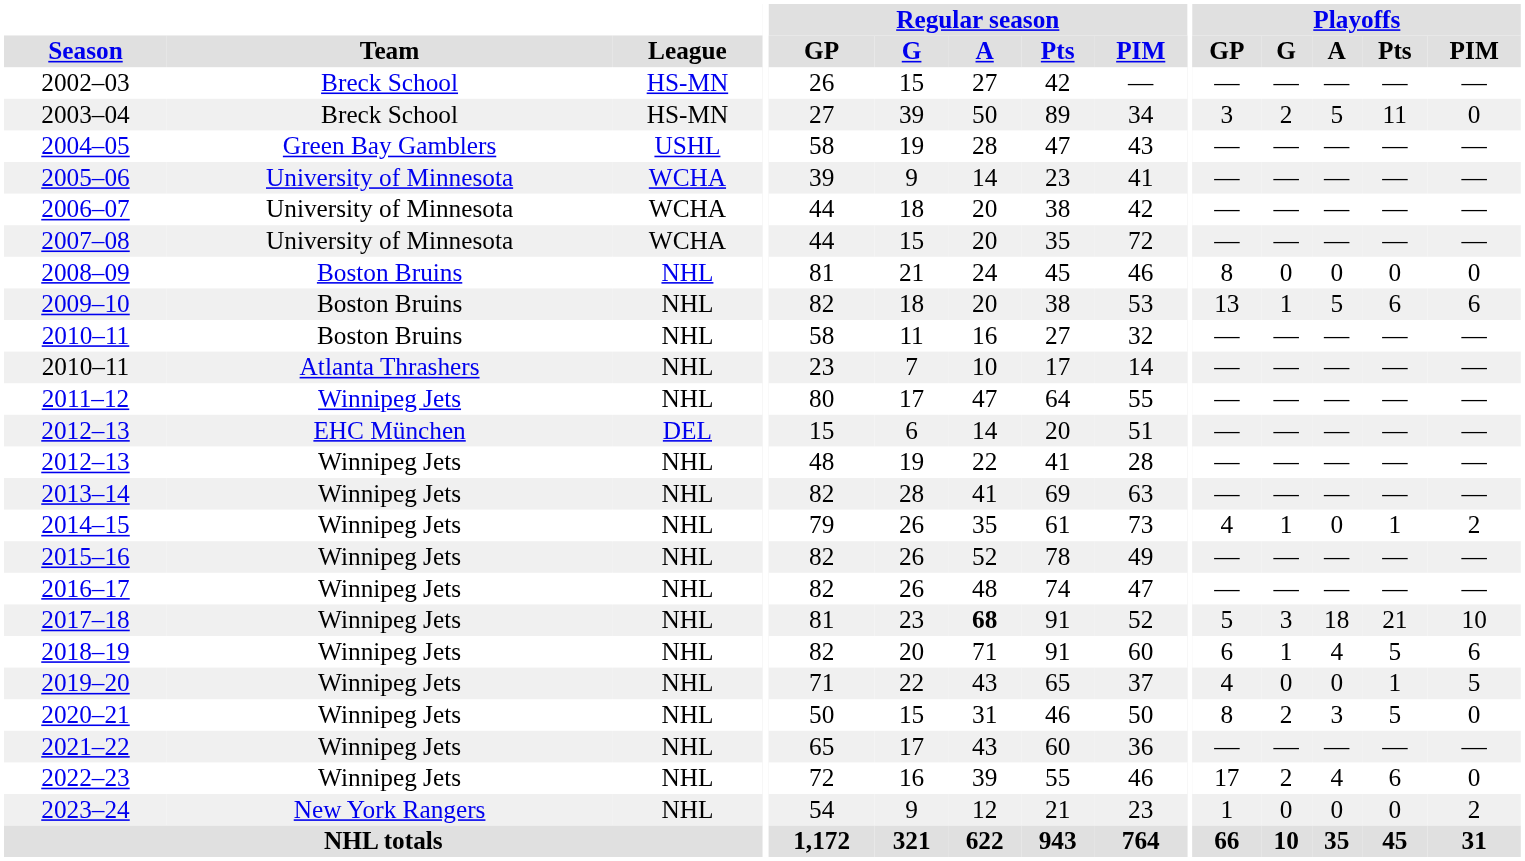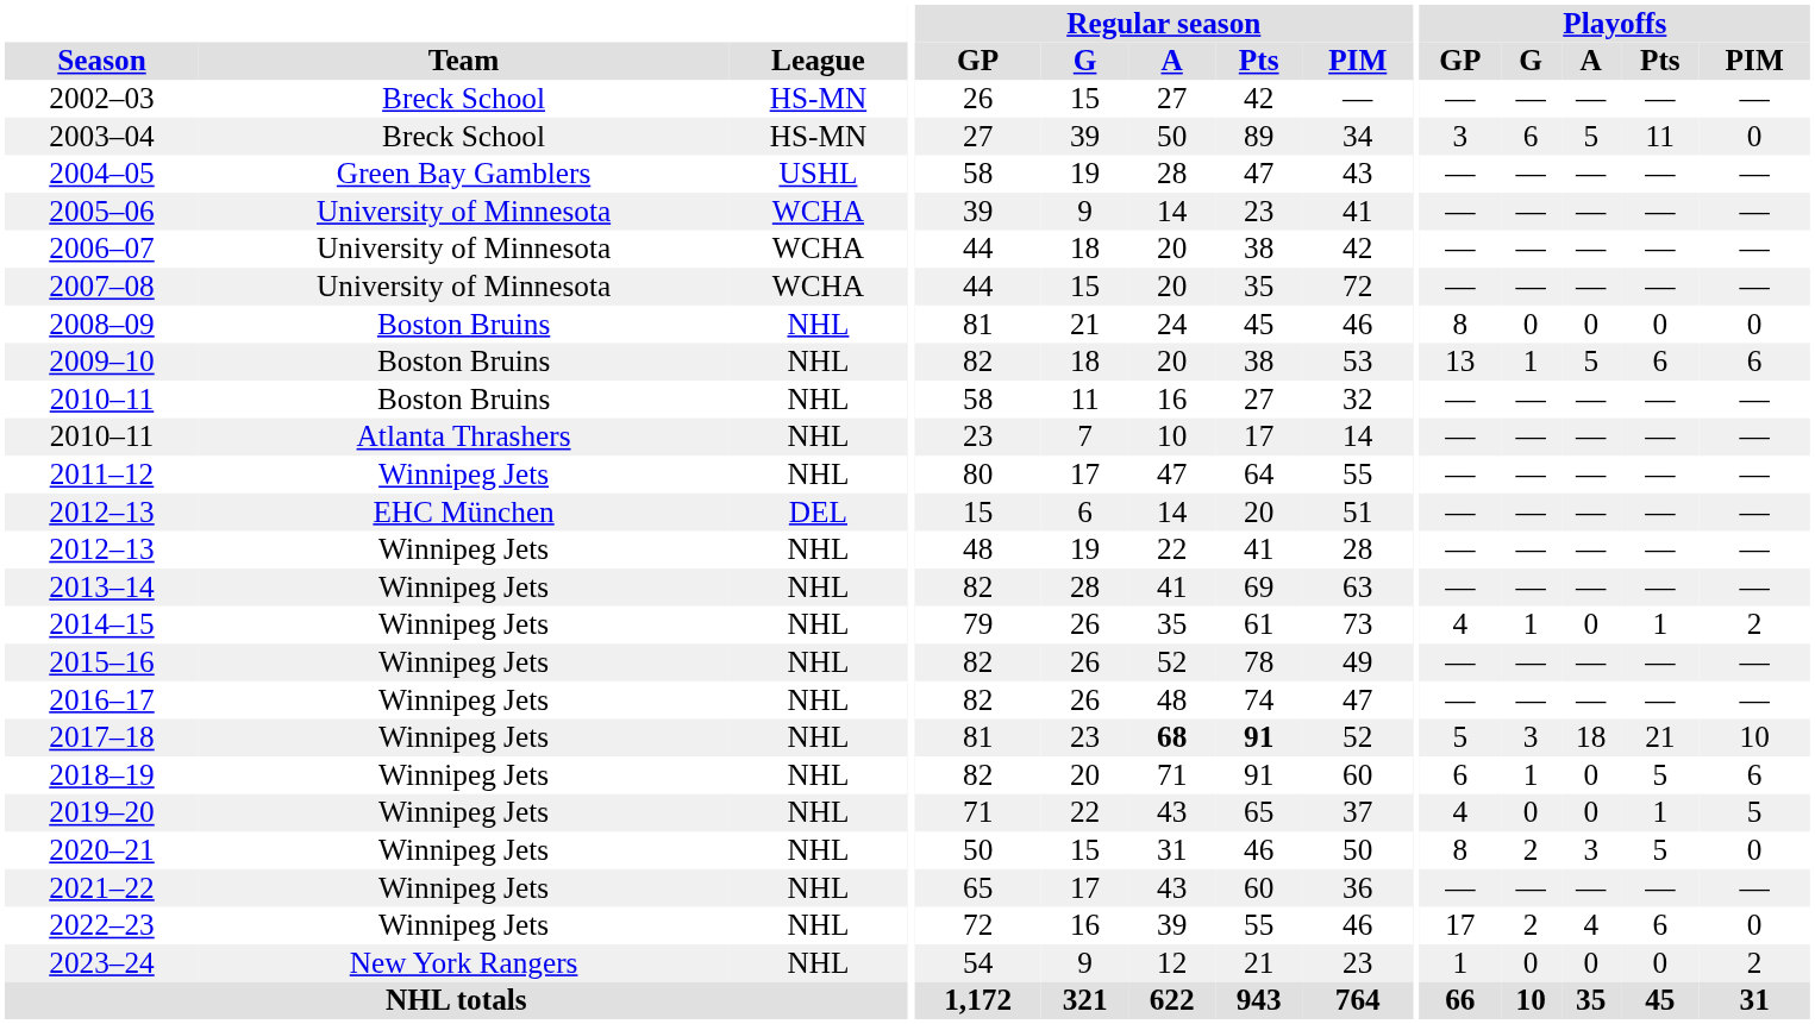2003–04 | Playoffs / G: 2 -> 6
2017–18 | Regular season / Pts: normal -> bold
2018–19 | Playoffs / A: 4 -> 0
